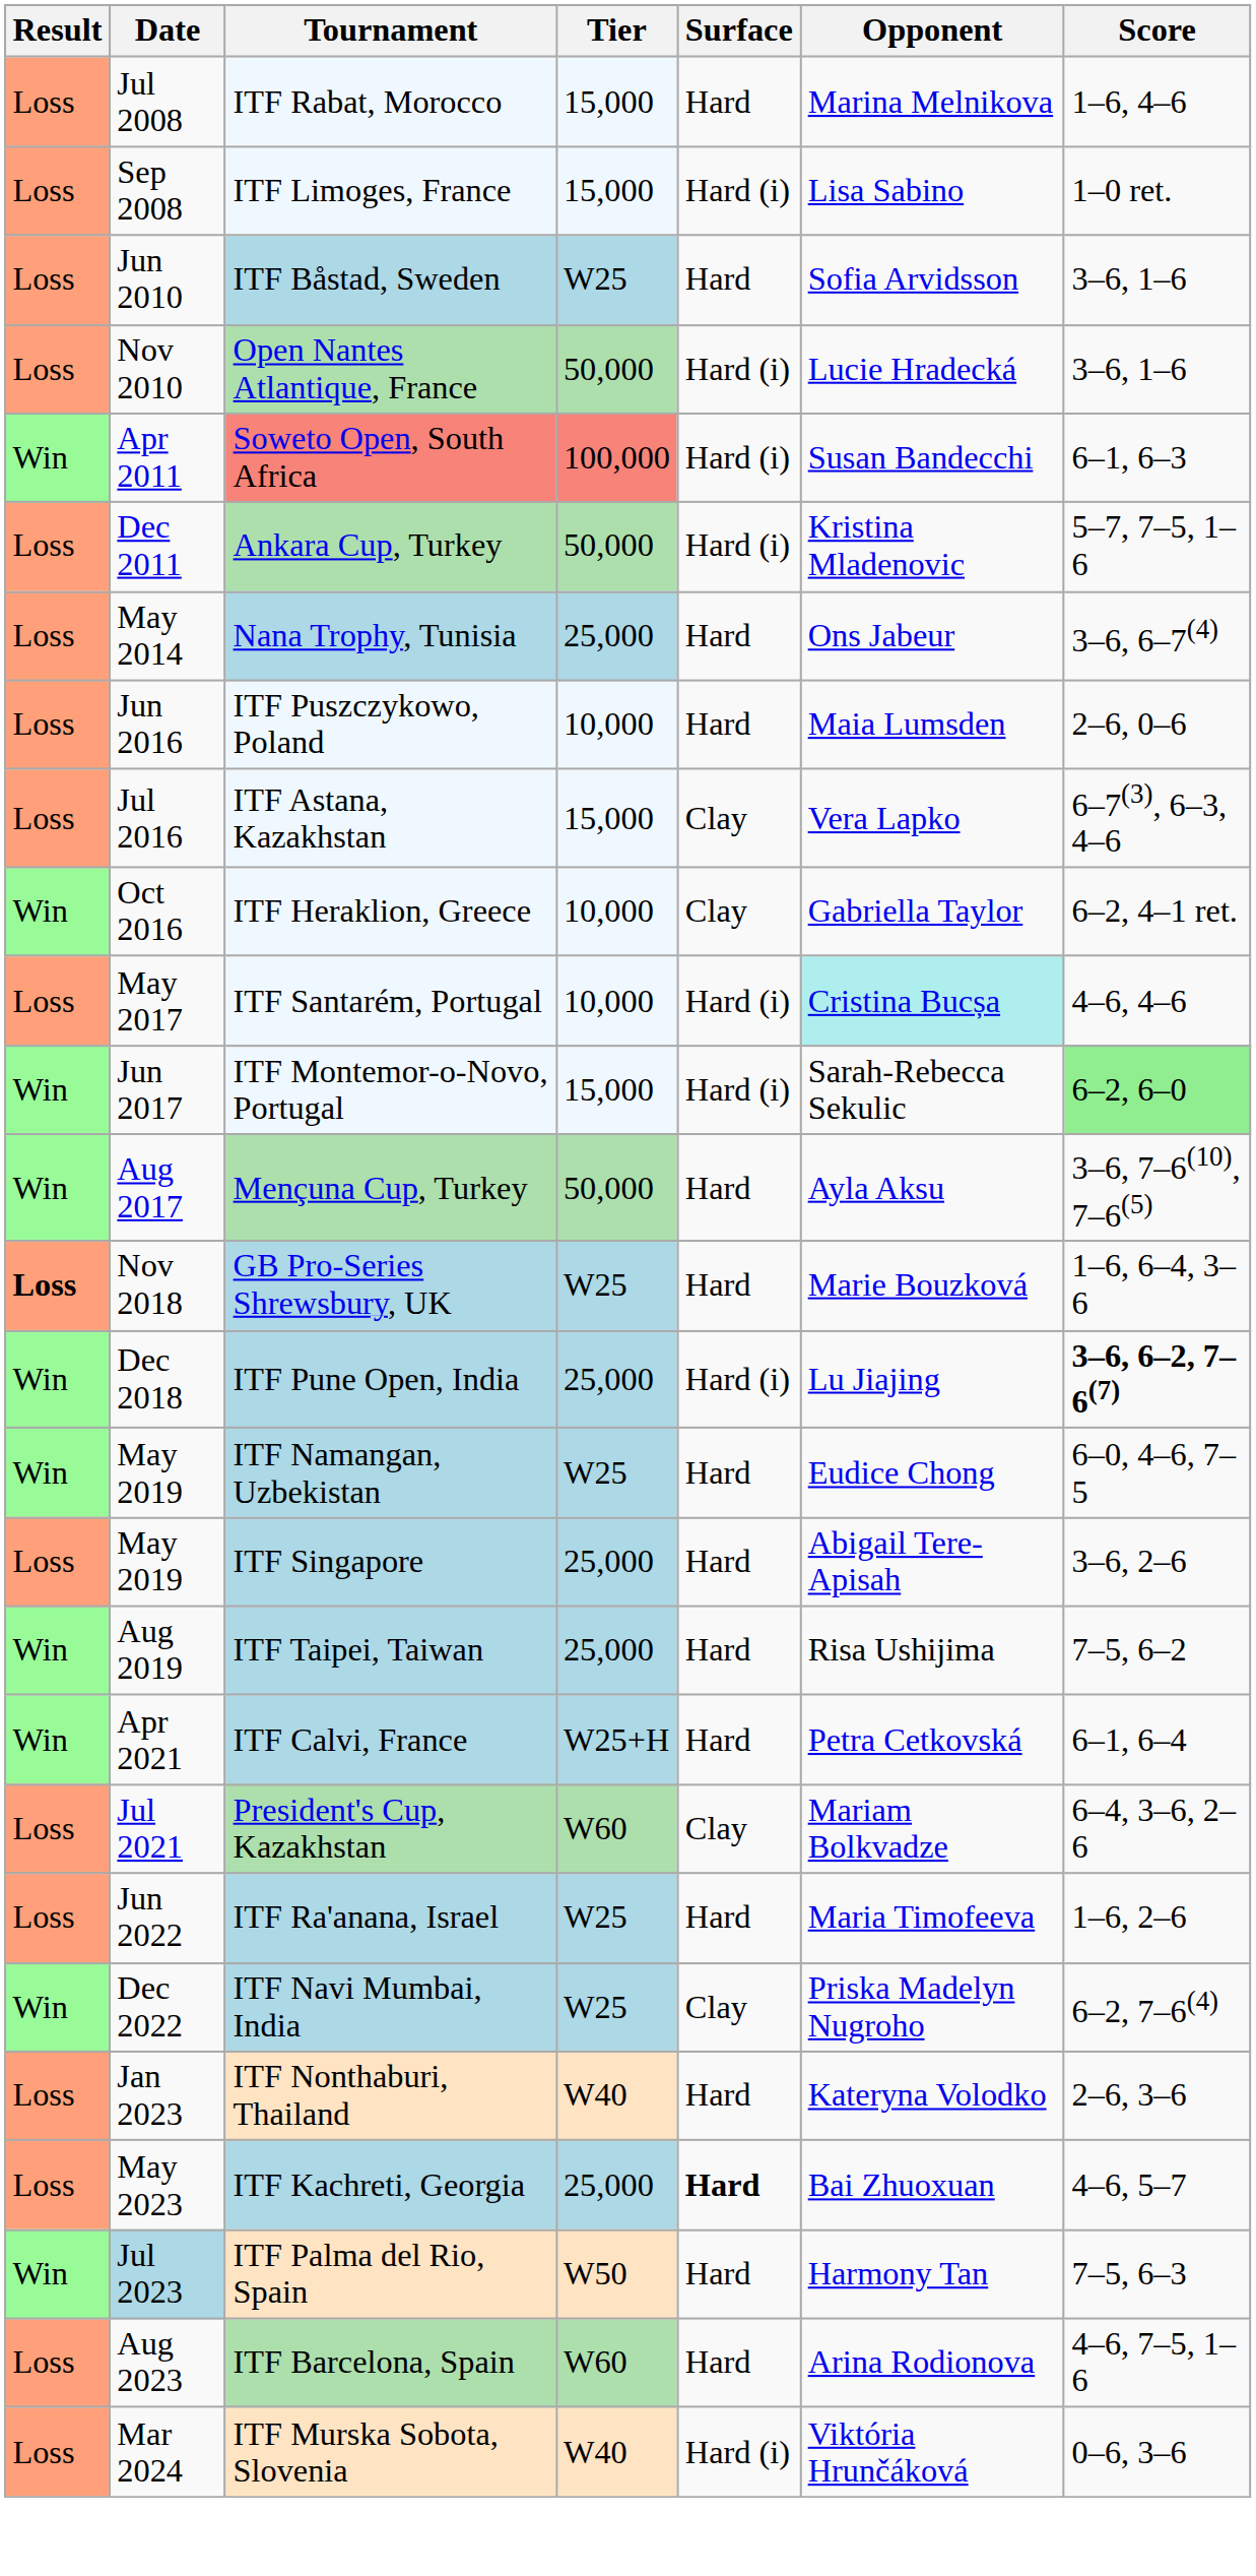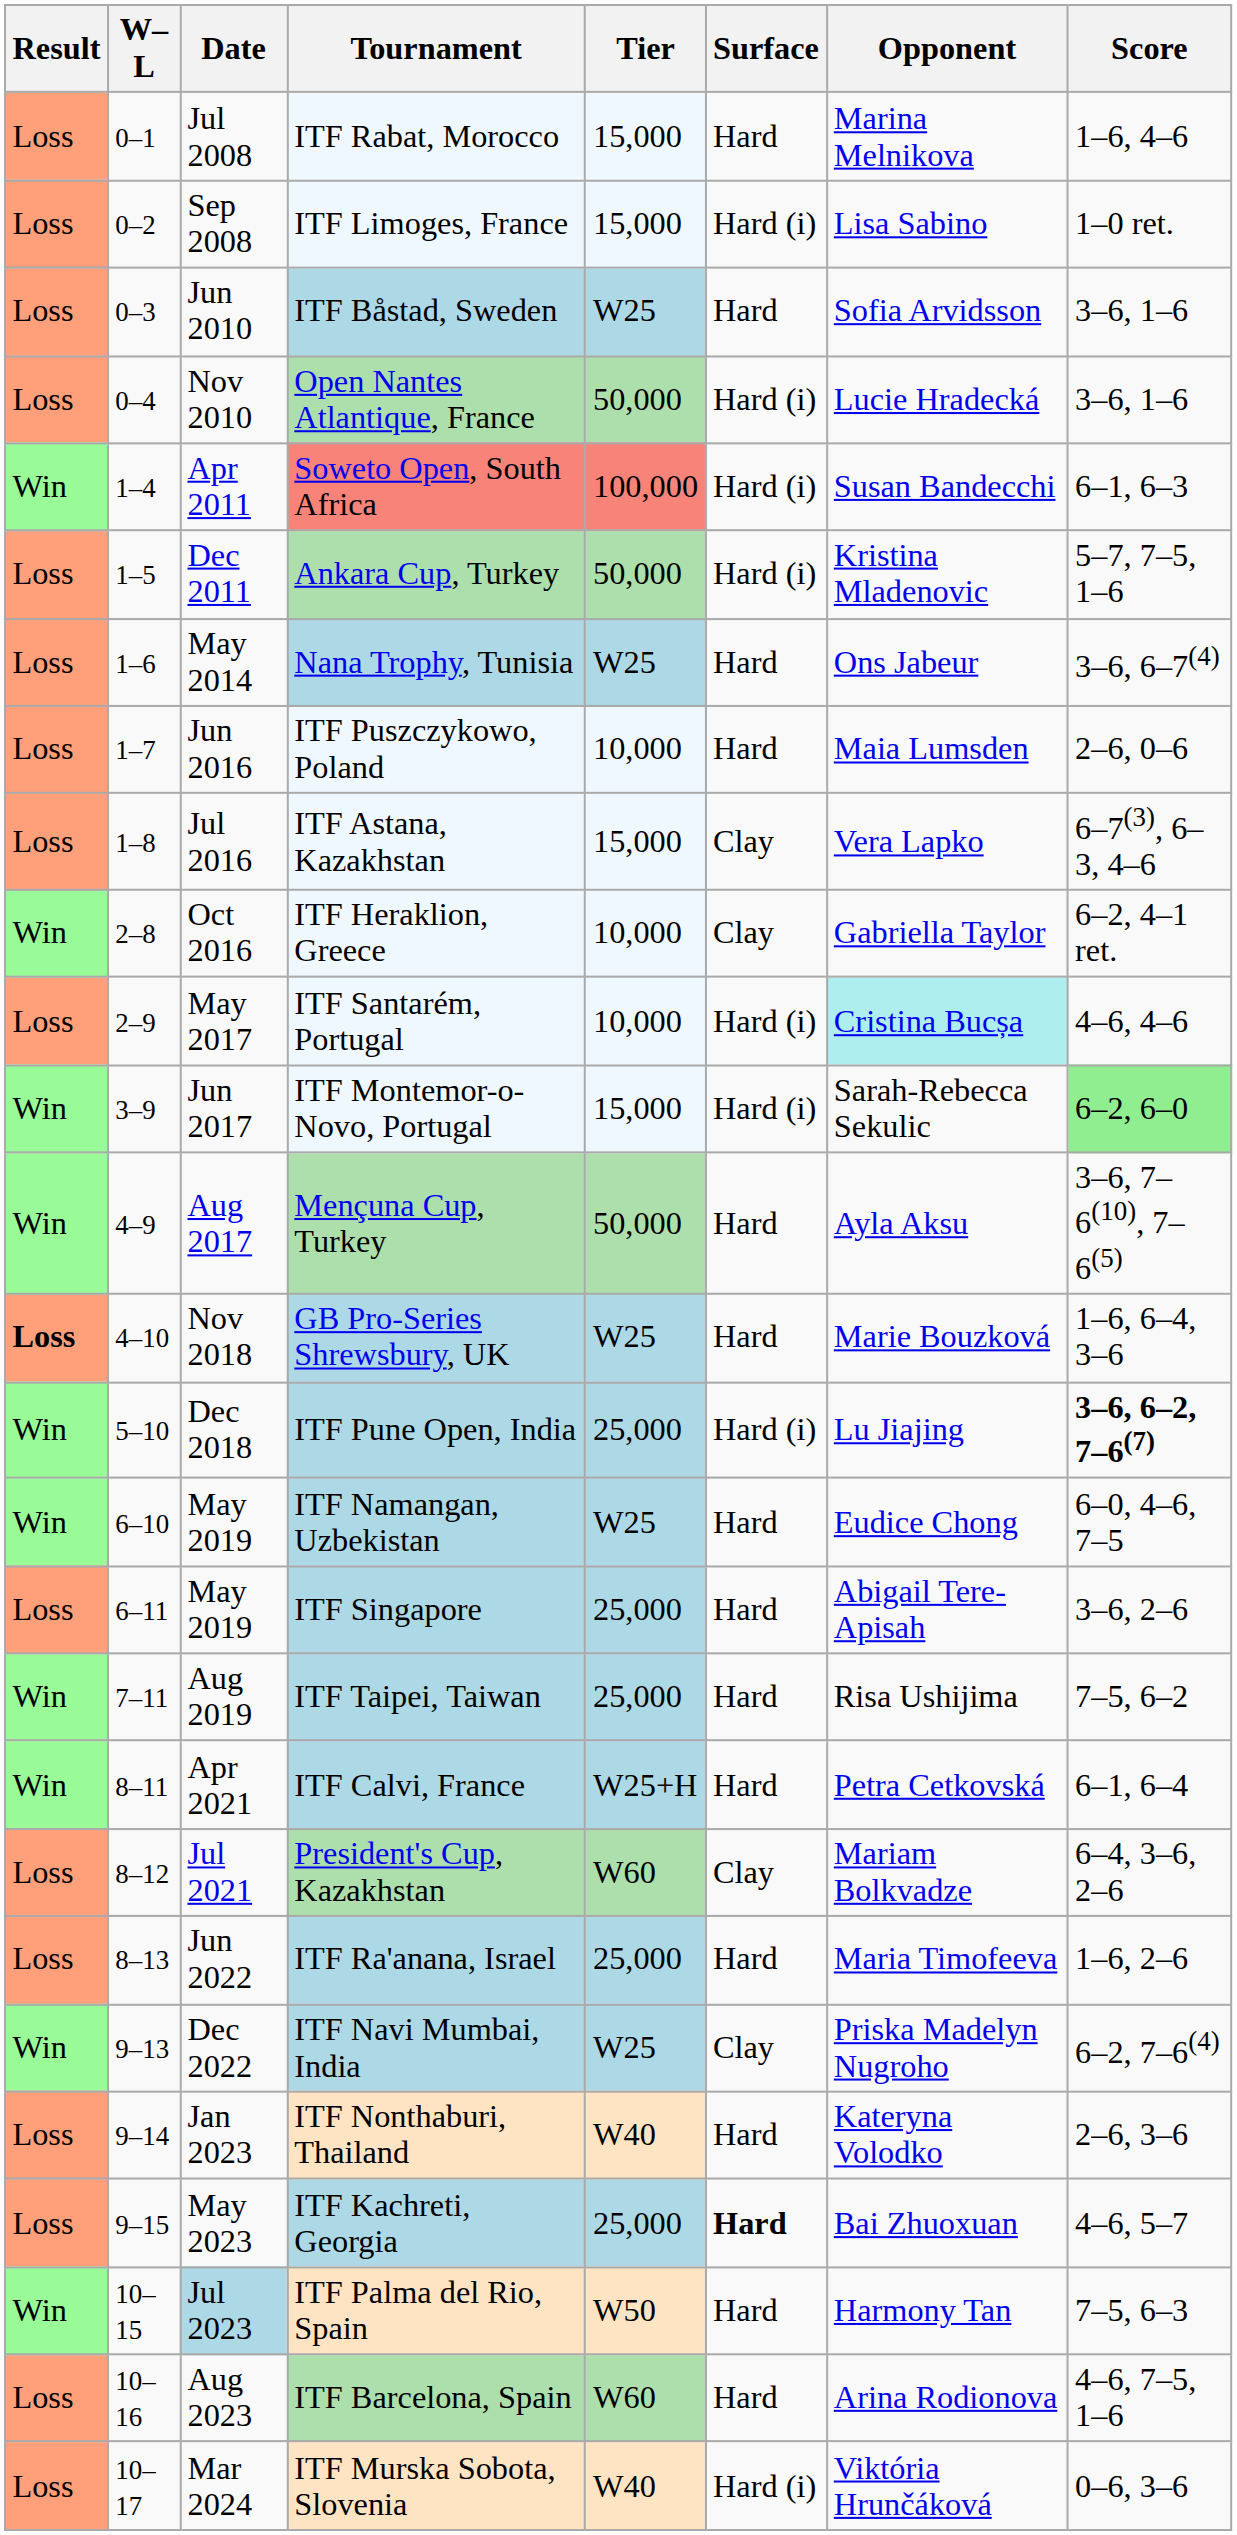+ column: W–L | 0–1 | 0–2 | 0–3 | 0–4 | 1–4 | 1–5 | 1–6 | 1–7 | 1–8 | 2–8 | 2–9 | 3–9 | 4–9 | 4–10 | 5–10 | 6–10 | 6–11 | 7–11 | 8–11 | 8–12 | 8–13 | 9–13 | 9–14 | 9–15 | 10–15 | 10–16 | 10–17
Nana Trophy, Tunisia | Tier: 25,000 -> W25
ITF Ra'anana, Israel | Tier: W25 -> 25,000
